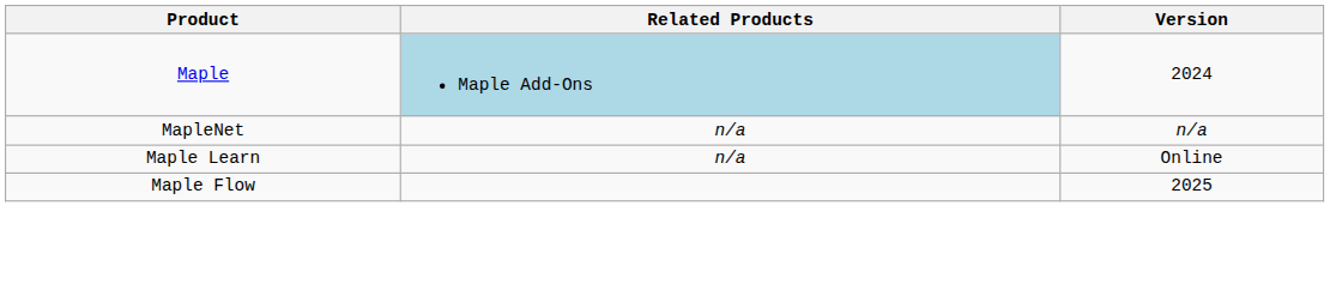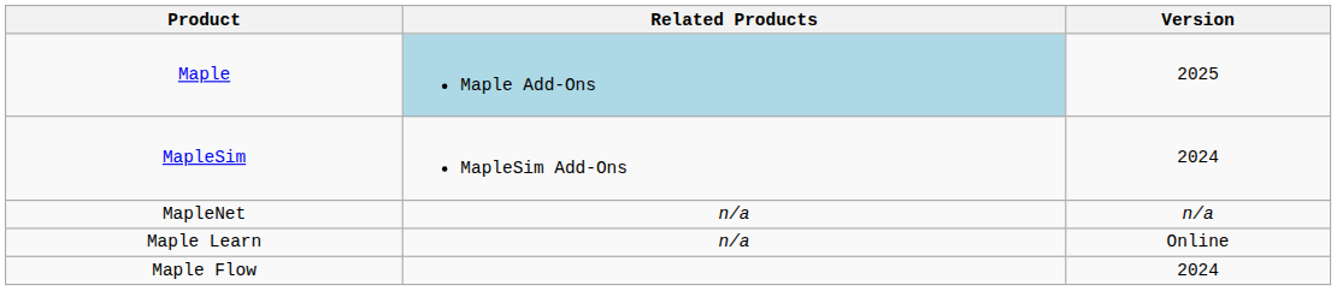Maple | Version: 2024 -> 2025
+ row: MapleSim | MapleSim Add-Ons | 2024
Maple Flow | Version: 2025 -> 2024
